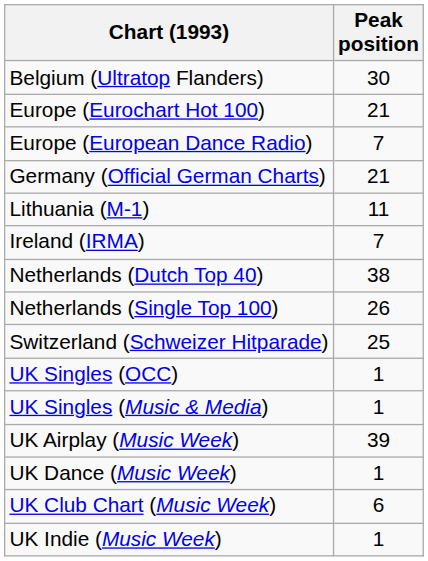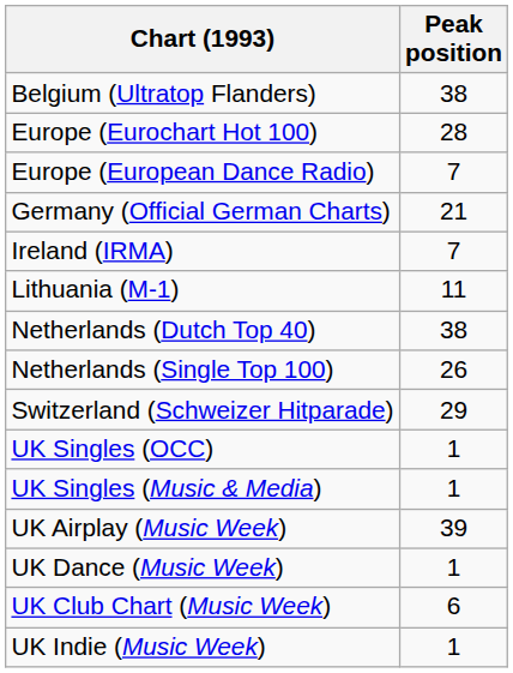Belgium (Ultratop Flanders) | Peak position: 30 -> 38
Europe (Eurochart Hot 100) | Peak position: 21 -> 28
rows swapped: Ireland (IRMA) <-> Lithuania (M-1)
Switzerland (Schweizer Hitparade) | Peak position: 25 -> 29
